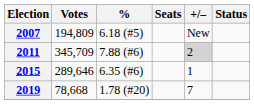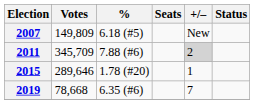2007 | Votes: 194,809 -> 149,809
2015 | %: 6.35 (#6) -> 1.78 (#20)
2019 | %: 1.78 (#20) -> 6.35 (#6)
